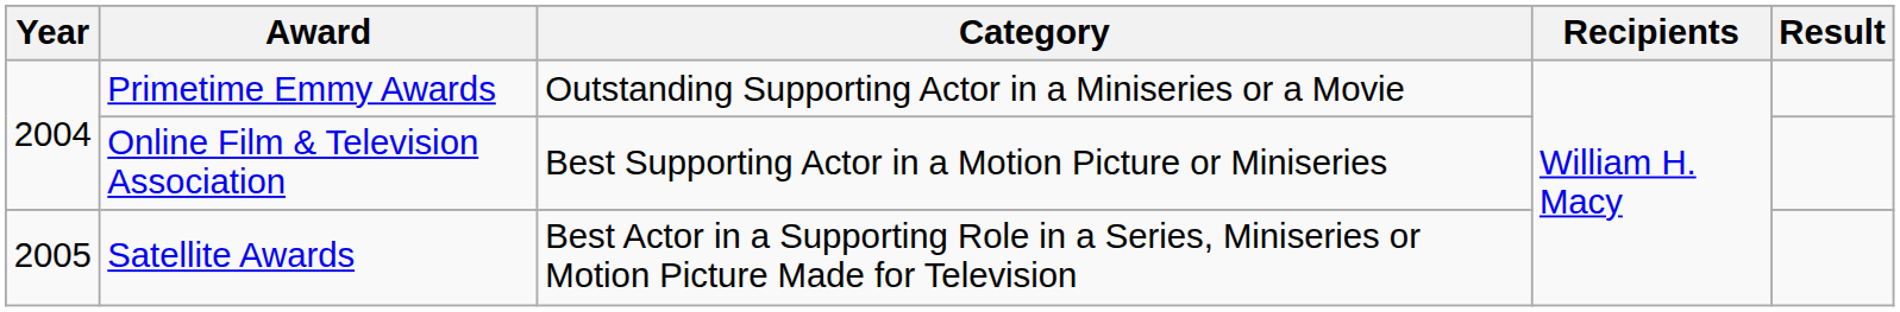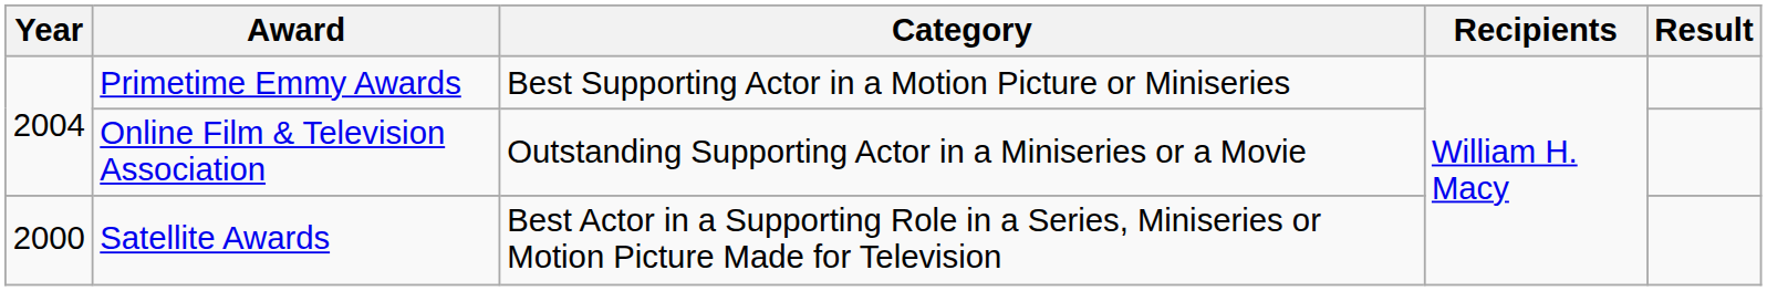Primetime Emmy Awards | Category: Outstanding Supporting Actor in a Miniseries or a Movie -> Best Supporting Actor in a Motion Picture or Miniseries
Online Film & Television Association | Category: Best Supporting Actor in a Motion Picture or Miniseries -> Outstanding Supporting Actor in a Miniseries or a Movie
Satellite Awards | Year: 2005 -> 2000
